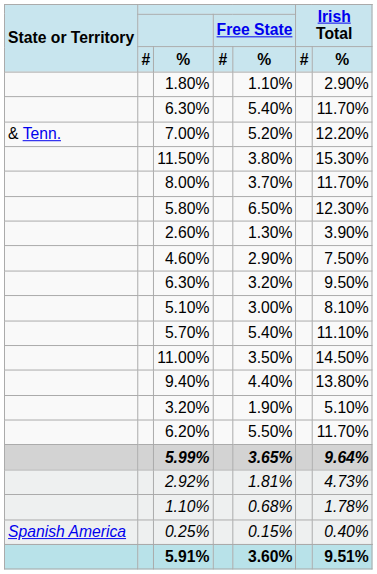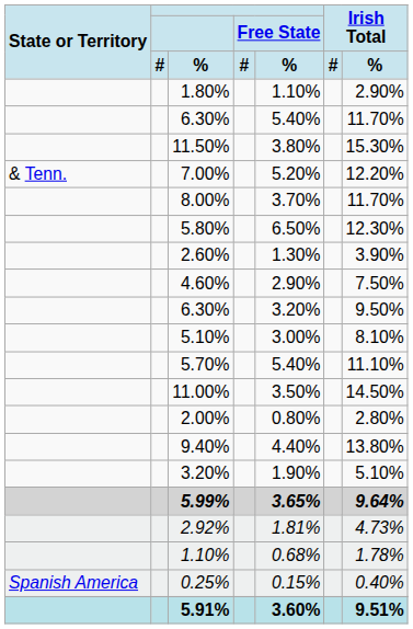rows swapped: 11.50% <-> 7.00%
+ row: 2.00% | 0.80% | 2.80%
- row: 6.20% | 5.50% | 11.70%
